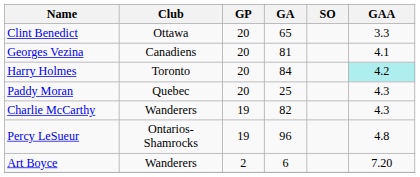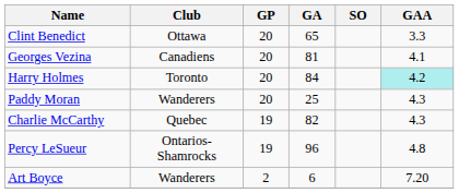Paddy Moran | Club: Quebec -> Wanderers
Charlie McCarthy | Club: Wanderers -> Quebec
